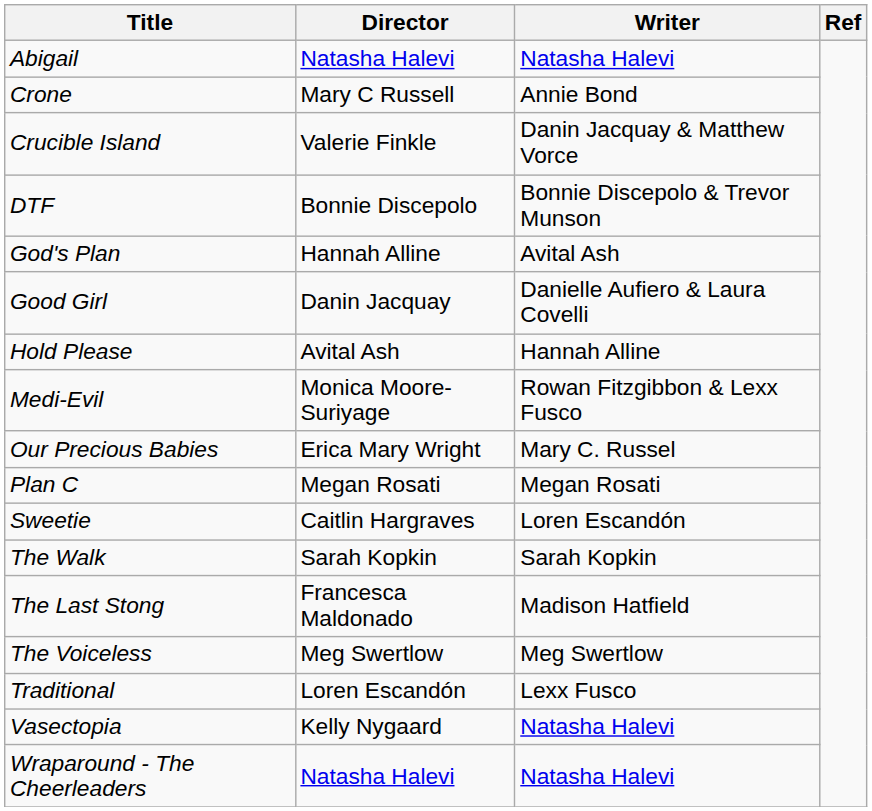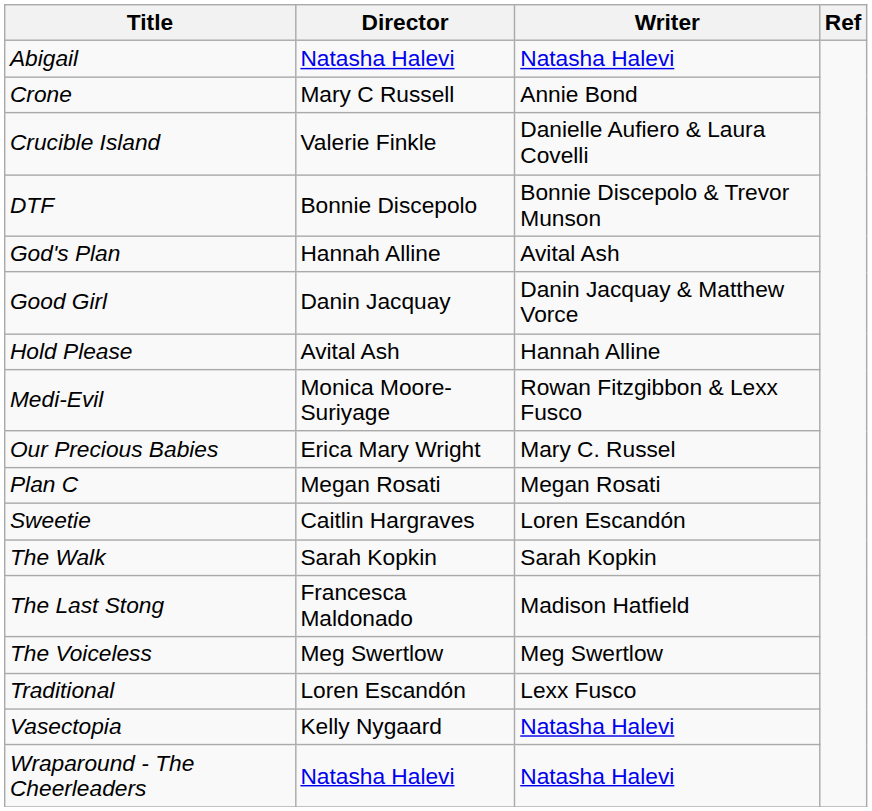Crucible Island | Writer: Danin Jacquay & Matthew Vorce -> Danielle Aufiero & Laura Covelli
Good Girl | Writer: Danielle Aufiero & Laura Covelli -> Danin Jacquay & Matthew Vorce
